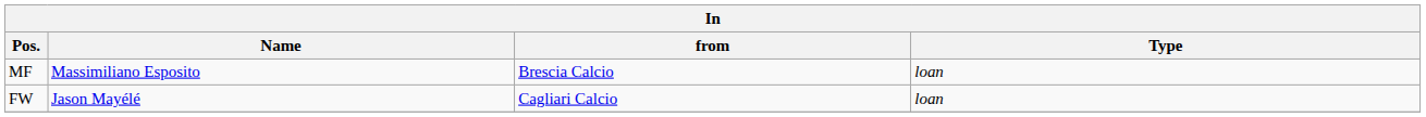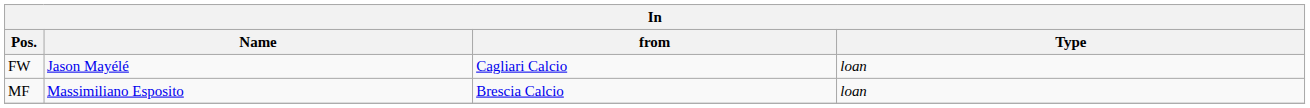rows swapped: MF <-> FW
